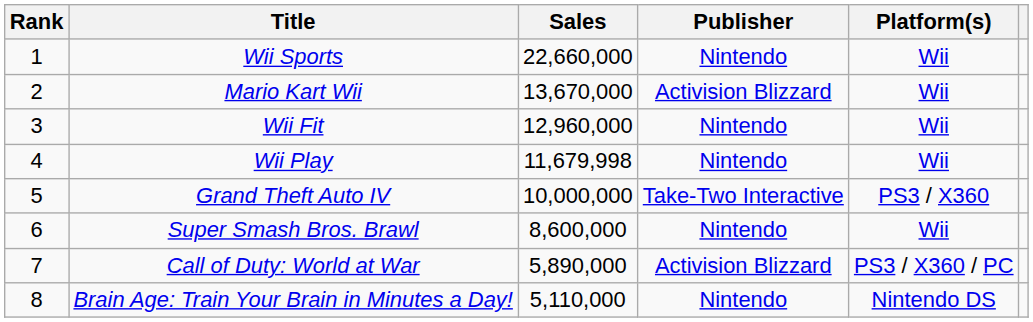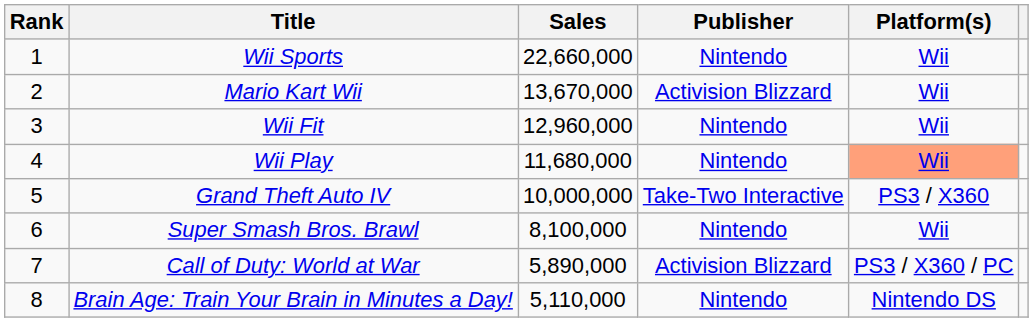Wii Play | Sales: 11,679,998 -> 11,680,000
Wii Play | Platform(s): no background -> lightsalmon background
Super Smash Bros. Brawl | Sales: 8,600,000 -> 8,100,000
